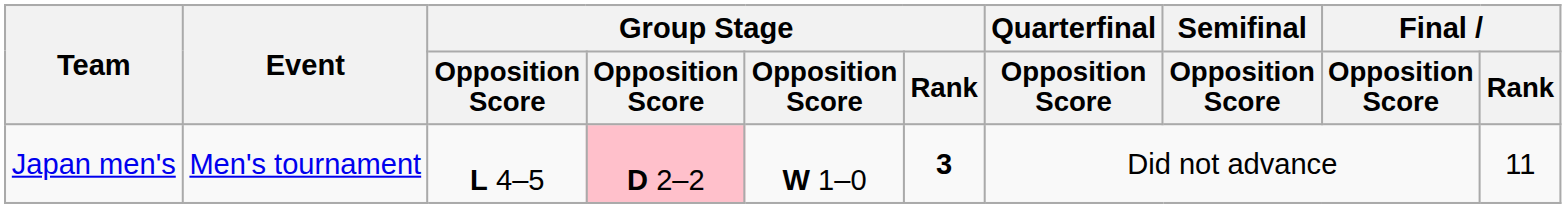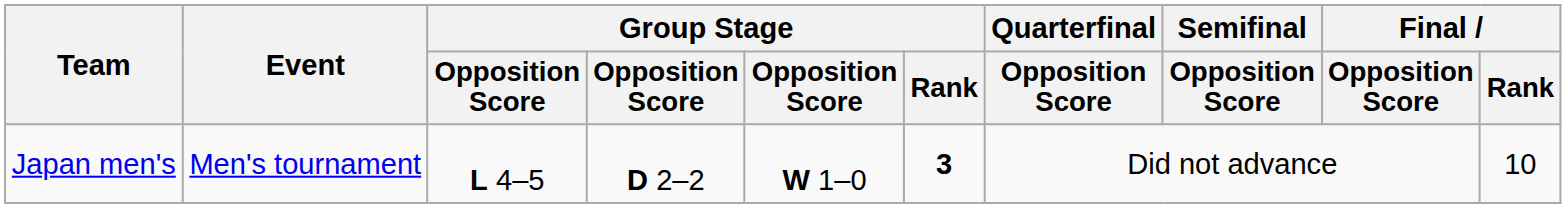Japan men's | column 4: pink background -> no background
Japan men's | Final / Rank: 11 -> 10
